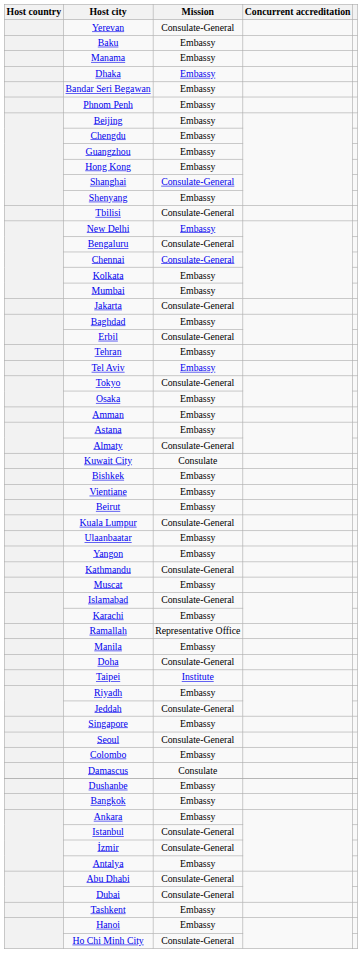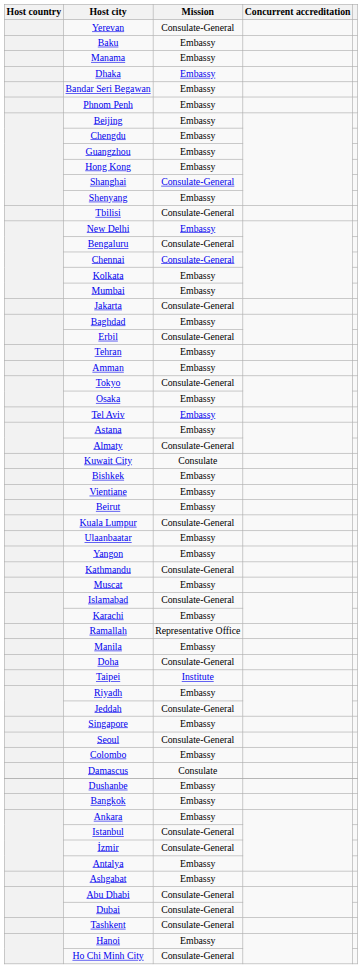rows swapped: Tel Aviv <-> Amman
+ row: Ashgabat | Embassy
Tashkent | Mission: Embassy -> Consulate-General
